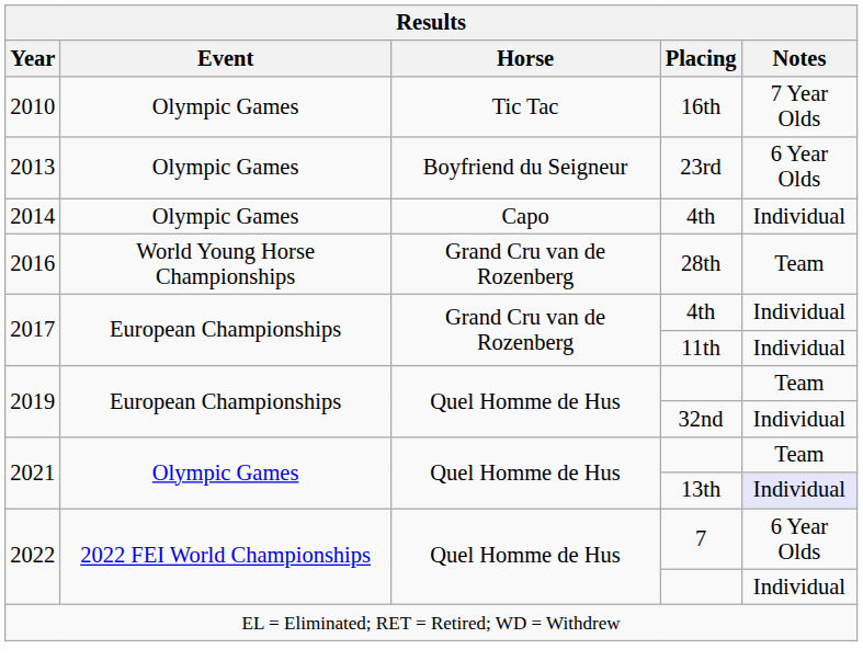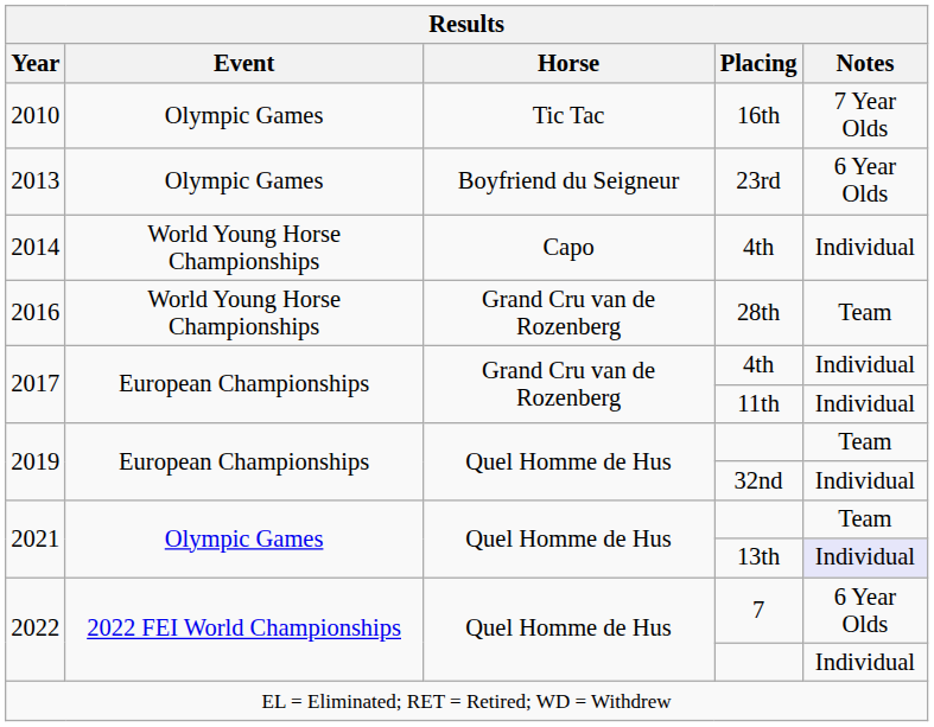2014 / 4th | Event: Olympic Games -> World Young Horse Championships
